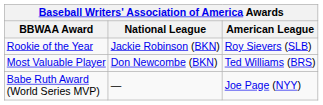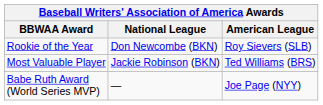Rookie of the Year | National League: Jackie Robinson (BKN) -> Don Newcombe (BKN)
Most Valuable Player | National League: Don Newcombe (BKN) -> Jackie Robinson (BKN)
